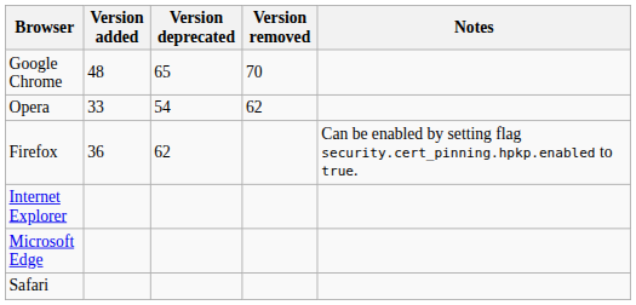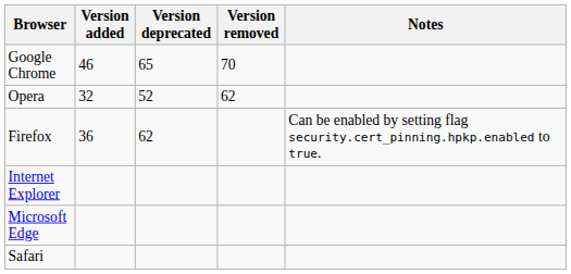Google Chrome | Version added: 48 -> 46
Opera | Version added: 33 -> 32
Opera | Version deprecated: 54 -> 52
